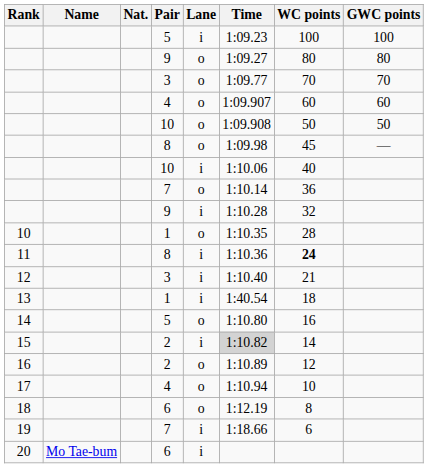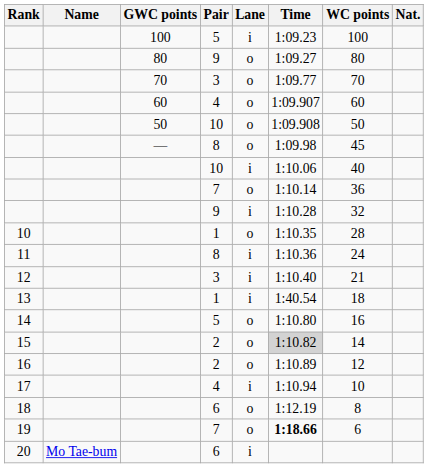columns swapped: Nat. <-> GWC points
11 | WC points: bold -> normal
15 | Lane: i -> o
17 | Lane: o -> i
19 | Lane: i -> o
19 | Time: normal -> bold
